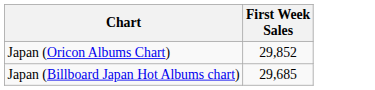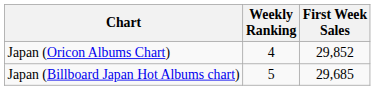+ column: Weekly Ranking | 4 | 5
